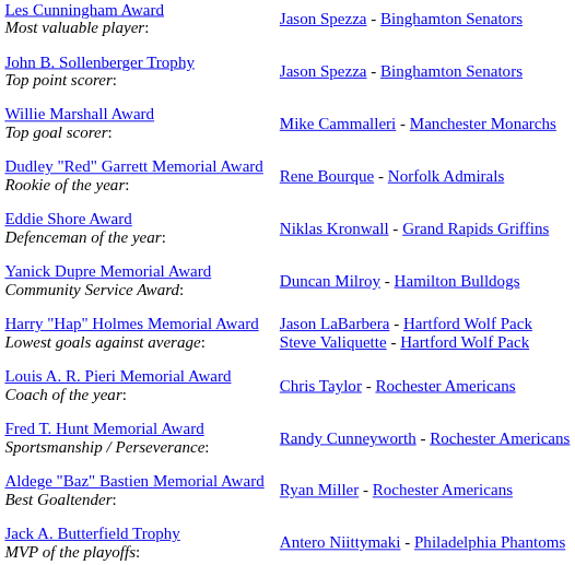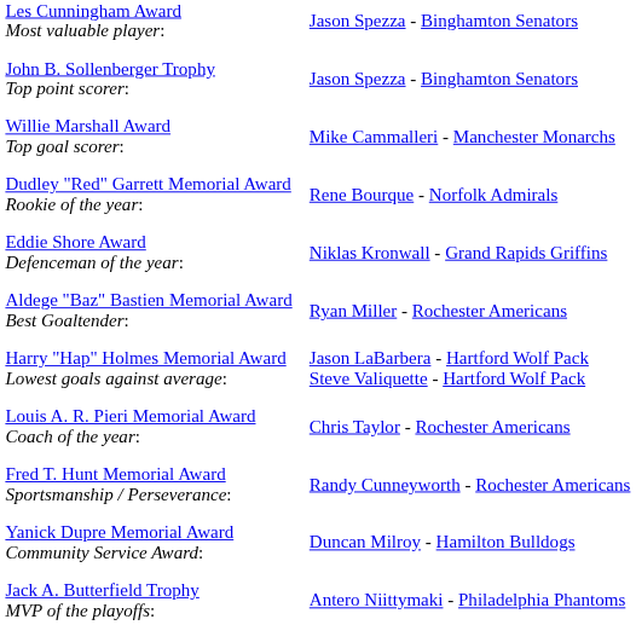rows swapped: Aldege "Baz" Bastien Memorial Award Best Goaltender: <-> Yanick Dupre Memorial Award Community Service Award:
